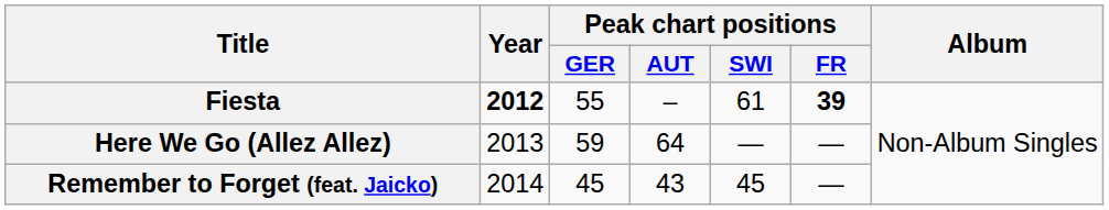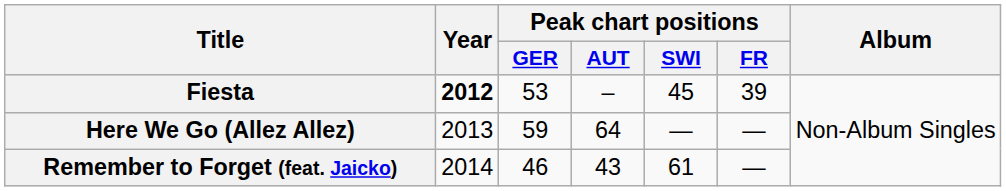Fiesta | Peak chart positions / GER: 55 -> 53
Fiesta | Peak chart positions / SWI: 61 -> 45
Fiesta | Peak chart positions / FR: bold -> normal
Remember to Forget (feat. Jaicko) | Peak chart positions / GER: 45 -> 46
Remember to Forget (feat. Jaicko) | Peak chart positions / SWI: 45 -> 61
